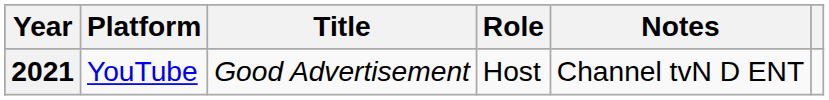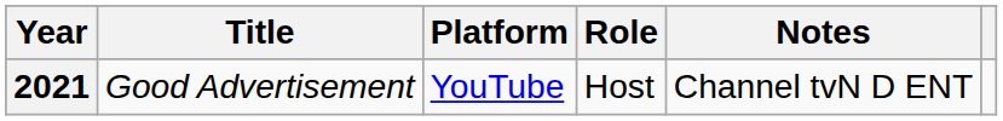columns swapped: Title <-> Platform
